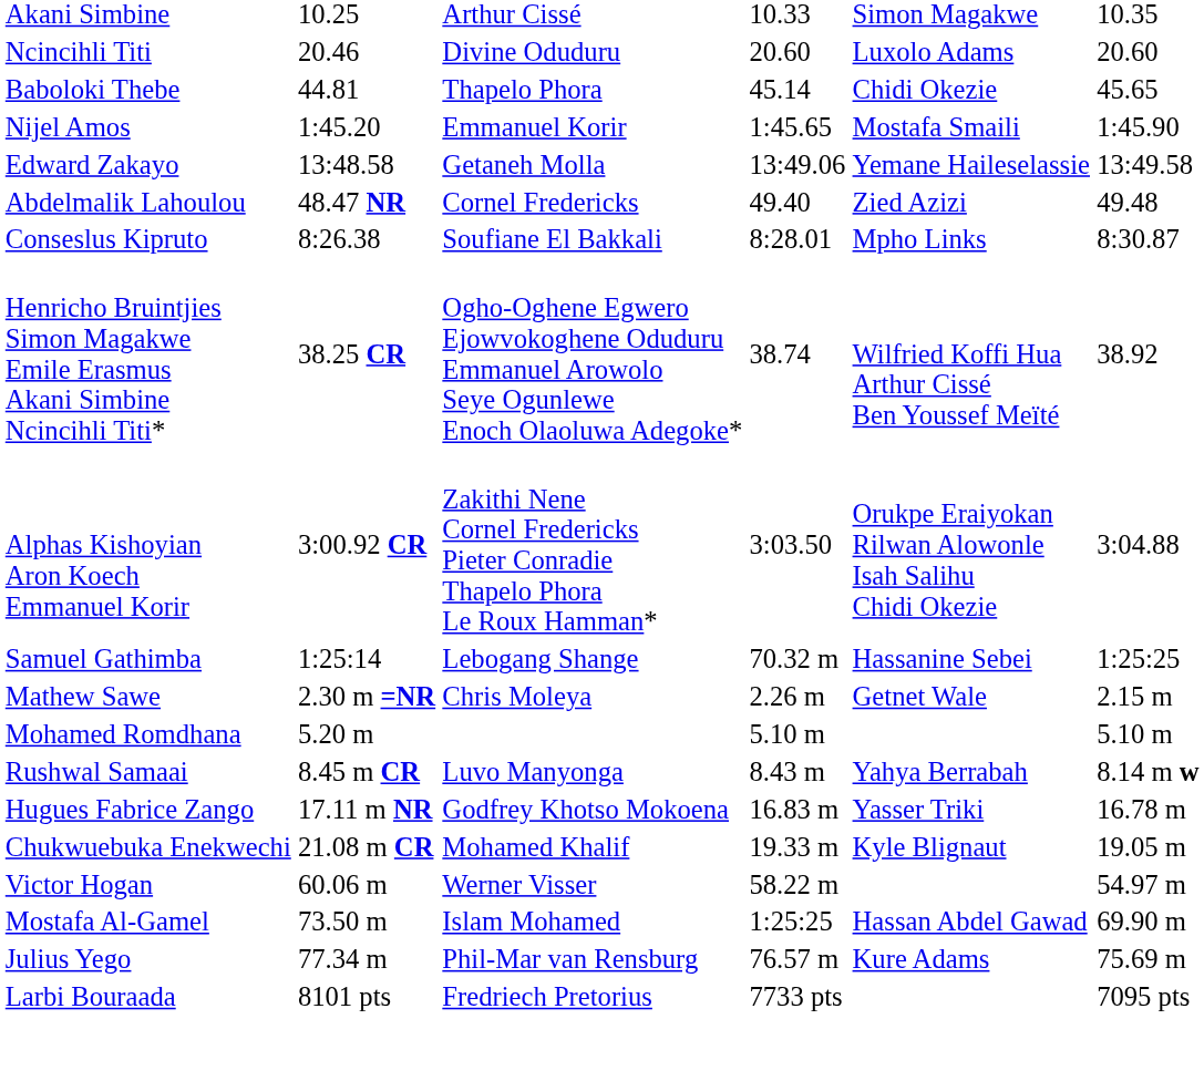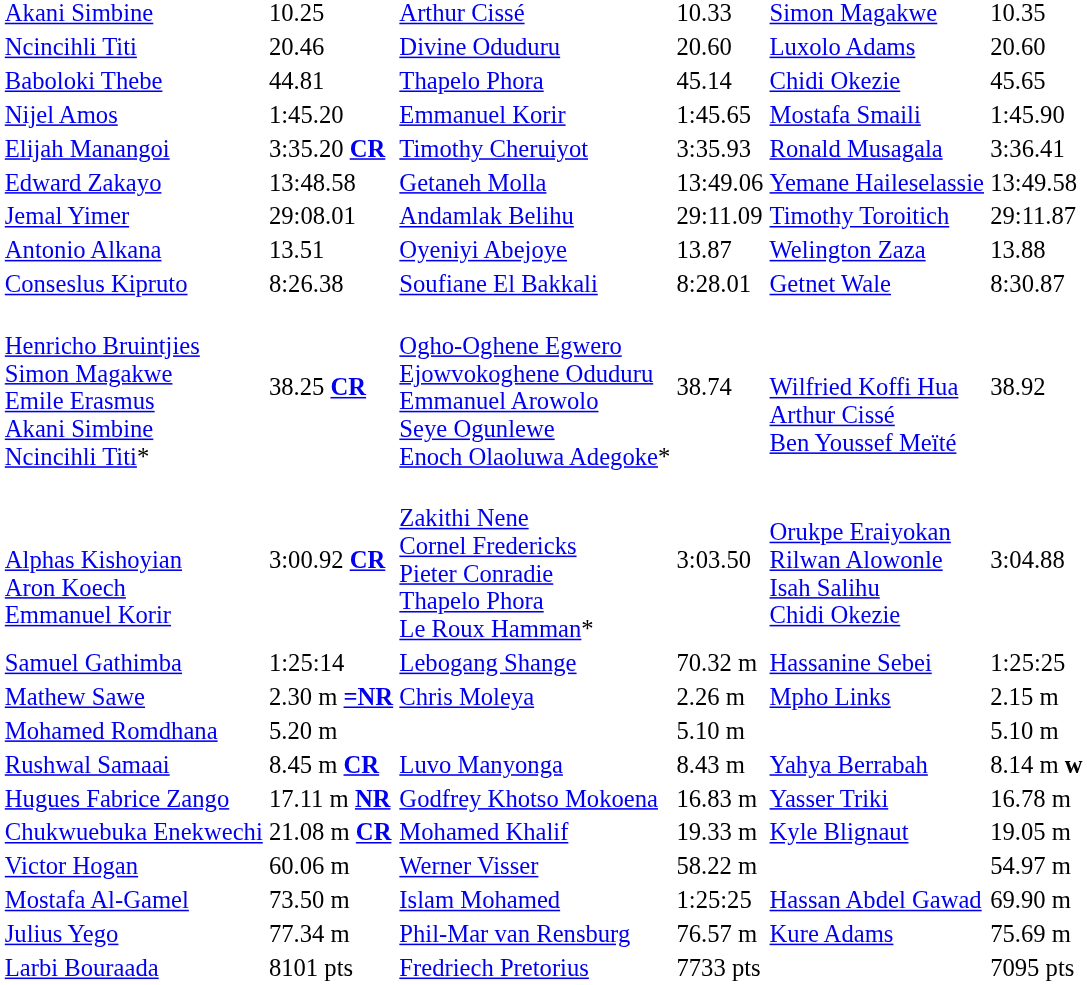+ row: Elijah Manangoi | 3:35.20 CR | Timothy Cheruiyot | 3:35.93 | Ronald Musagala | 3:36.41
+ row: Jemal Yimer | 29:08.01 | Andamlak Belihu | 29:11.09 | Timothy Toroitich | 29:11.87
+ row: Antonio Alkana | 13.51 | Oyeniyi Abejoye | 13.87 | Welington Zaza | 13.88
- row: Abdelmalik Lahoulou | 48.47 NR | Cornel Fredericks | 49.40 | Zied Azizi | 49.48
Conseslus Kipruto | column 6: Mpho Links -> Getnet Wale
Mathew Sawe | column 6: Getnet Wale -> Mpho Links
